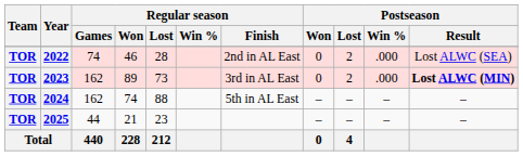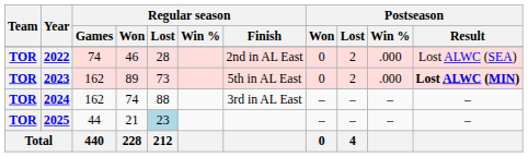2023 | Regular season / Finish: 3rd in AL East -> 5th in AL East
2024 | Regular season / Finish: 5th in AL East -> 3rd in AL East
2025 | Regular season / Lost: no background -> lightblue background
